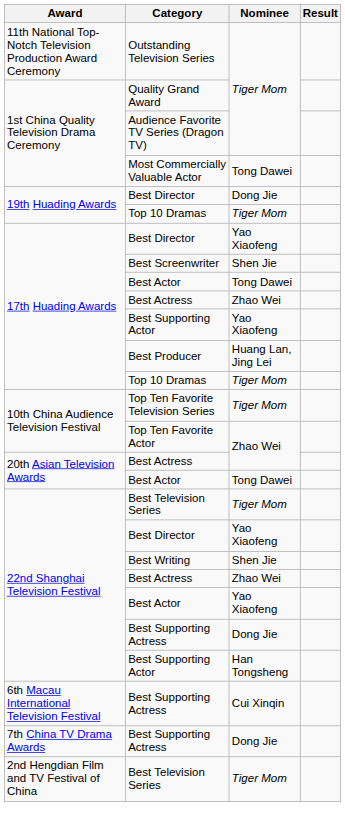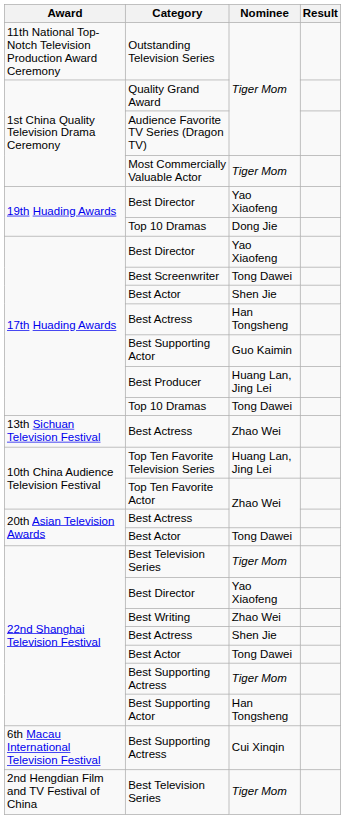Most Commercially Valuable Actor | Nominee: Tong Dawei -> Tiger Mom
19th Huading Awards / Best Director | Nominee: Dong Jie -> Yao Xiaofeng
19th Huading Awards / Top 10 Dramas | Nominee: Tiger Mom -> Dong Jie
Best Screenwriter | Nominee: Shen Jie -> Tong Dawei
17th Huading Awards / Best Actor | Nominee: Tong Dawei -> Shen Jie
17th Huading Awards / Best Actress | Nominee: Zhao Wei -> Han Tongsheng
17th Huading Awards / Best Supporting Actor | Nominee: Yao Xiaofeng -> Guo Kaimin
17th Huading Awards / Top 10 Dramas | Nominee: Tiger Mom -> Tong Dawei
+ row: 13th Sichuan Television Festival | Best Actress | Zhao Wei
Top Ten Favorite Television Series | Nominee: Tiger Mom -> Huang Lan, Jing Lei
Best Writing | Nominee: Shen Jie -> Zhao Wei
22nd Shanghai Television Festival / Best Actress | Nominee: Zhao Wei -> Shen Jie
22nd Shanghai Television Festival / Best Actor | Nominee: Yao Xiaofeng -> Tong Dawei
22nd Shanghai Television Festival / Best Supporting Actress | Nominee: Dong Jie -> Tiger Mom
- row: 7th China TV Drama Awards | Best Supporting Actress | Dong Jie
